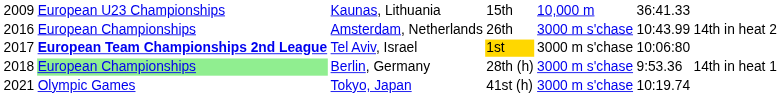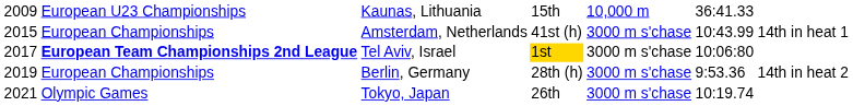Amsterdam, Netherlands | column 1: 2016 -> 2015
Amsterdam, Netherlands | column 4: 26th -> 41st (h)
Amsterdam, Netherlands | column 7: 14th in heat 2 -> 14th in heat 1
Berlin, Germany | column 1: 2018 -> 2019
Berlin, Germany | column 2: lightgreen background -> no background
Berlin, Germany | column 7: 14th in heat 1 -> 14th in heat 2
Tokyo, Japan | column 4: 41st (h) -> 26th
